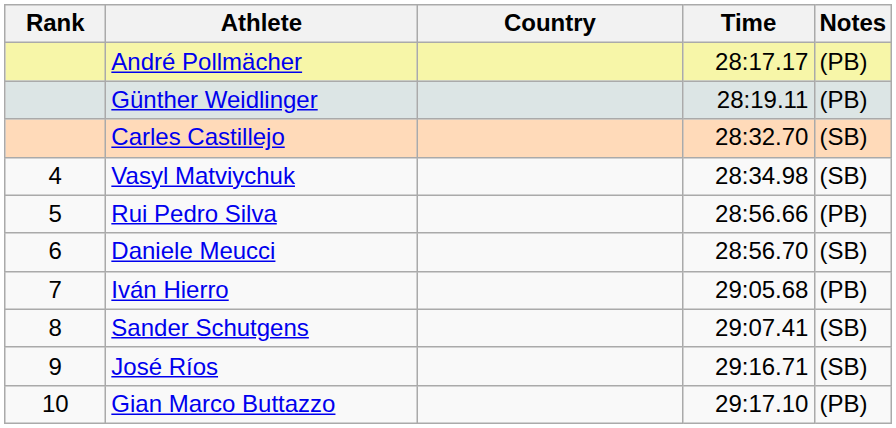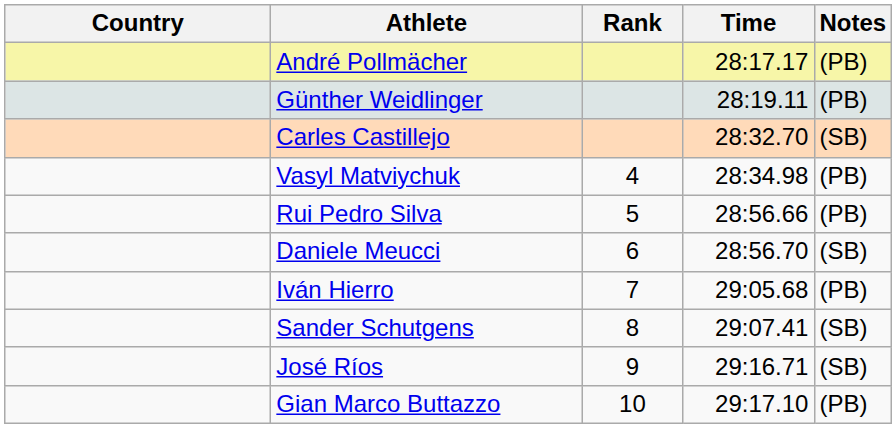columns swapped: Rank <-> Country
Vasyl Matviychuk | Notes: (SB) -> (PB)
